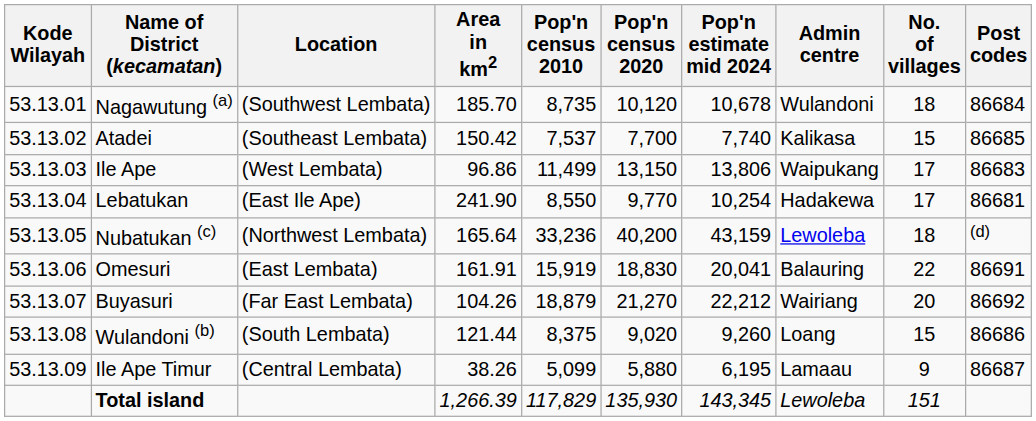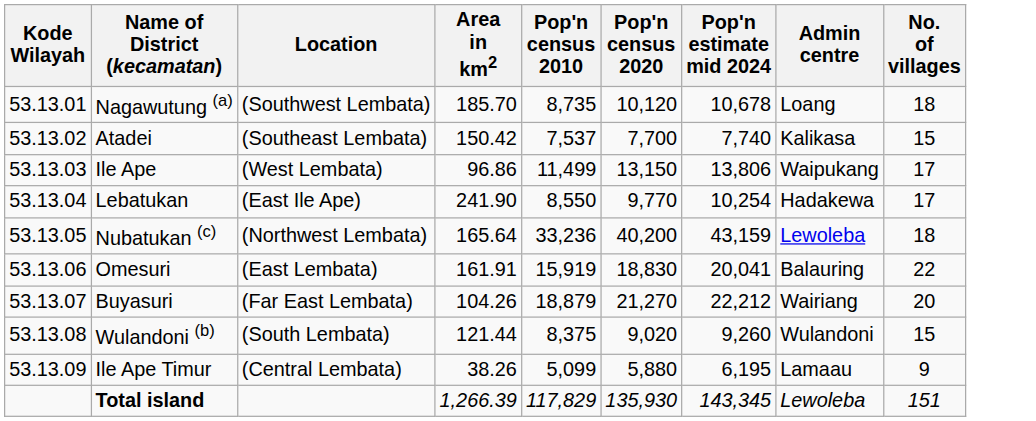- column: Post codes | 86684 | 86685 | 86683 | 86681 | (d) | 86691 | 86692 | 86686 | 86687
Nagawutung (a) | Admin centre: Wulandoni -> Loang
Wulandoni (b) | Admin centre: Loang -> Wulandoni
